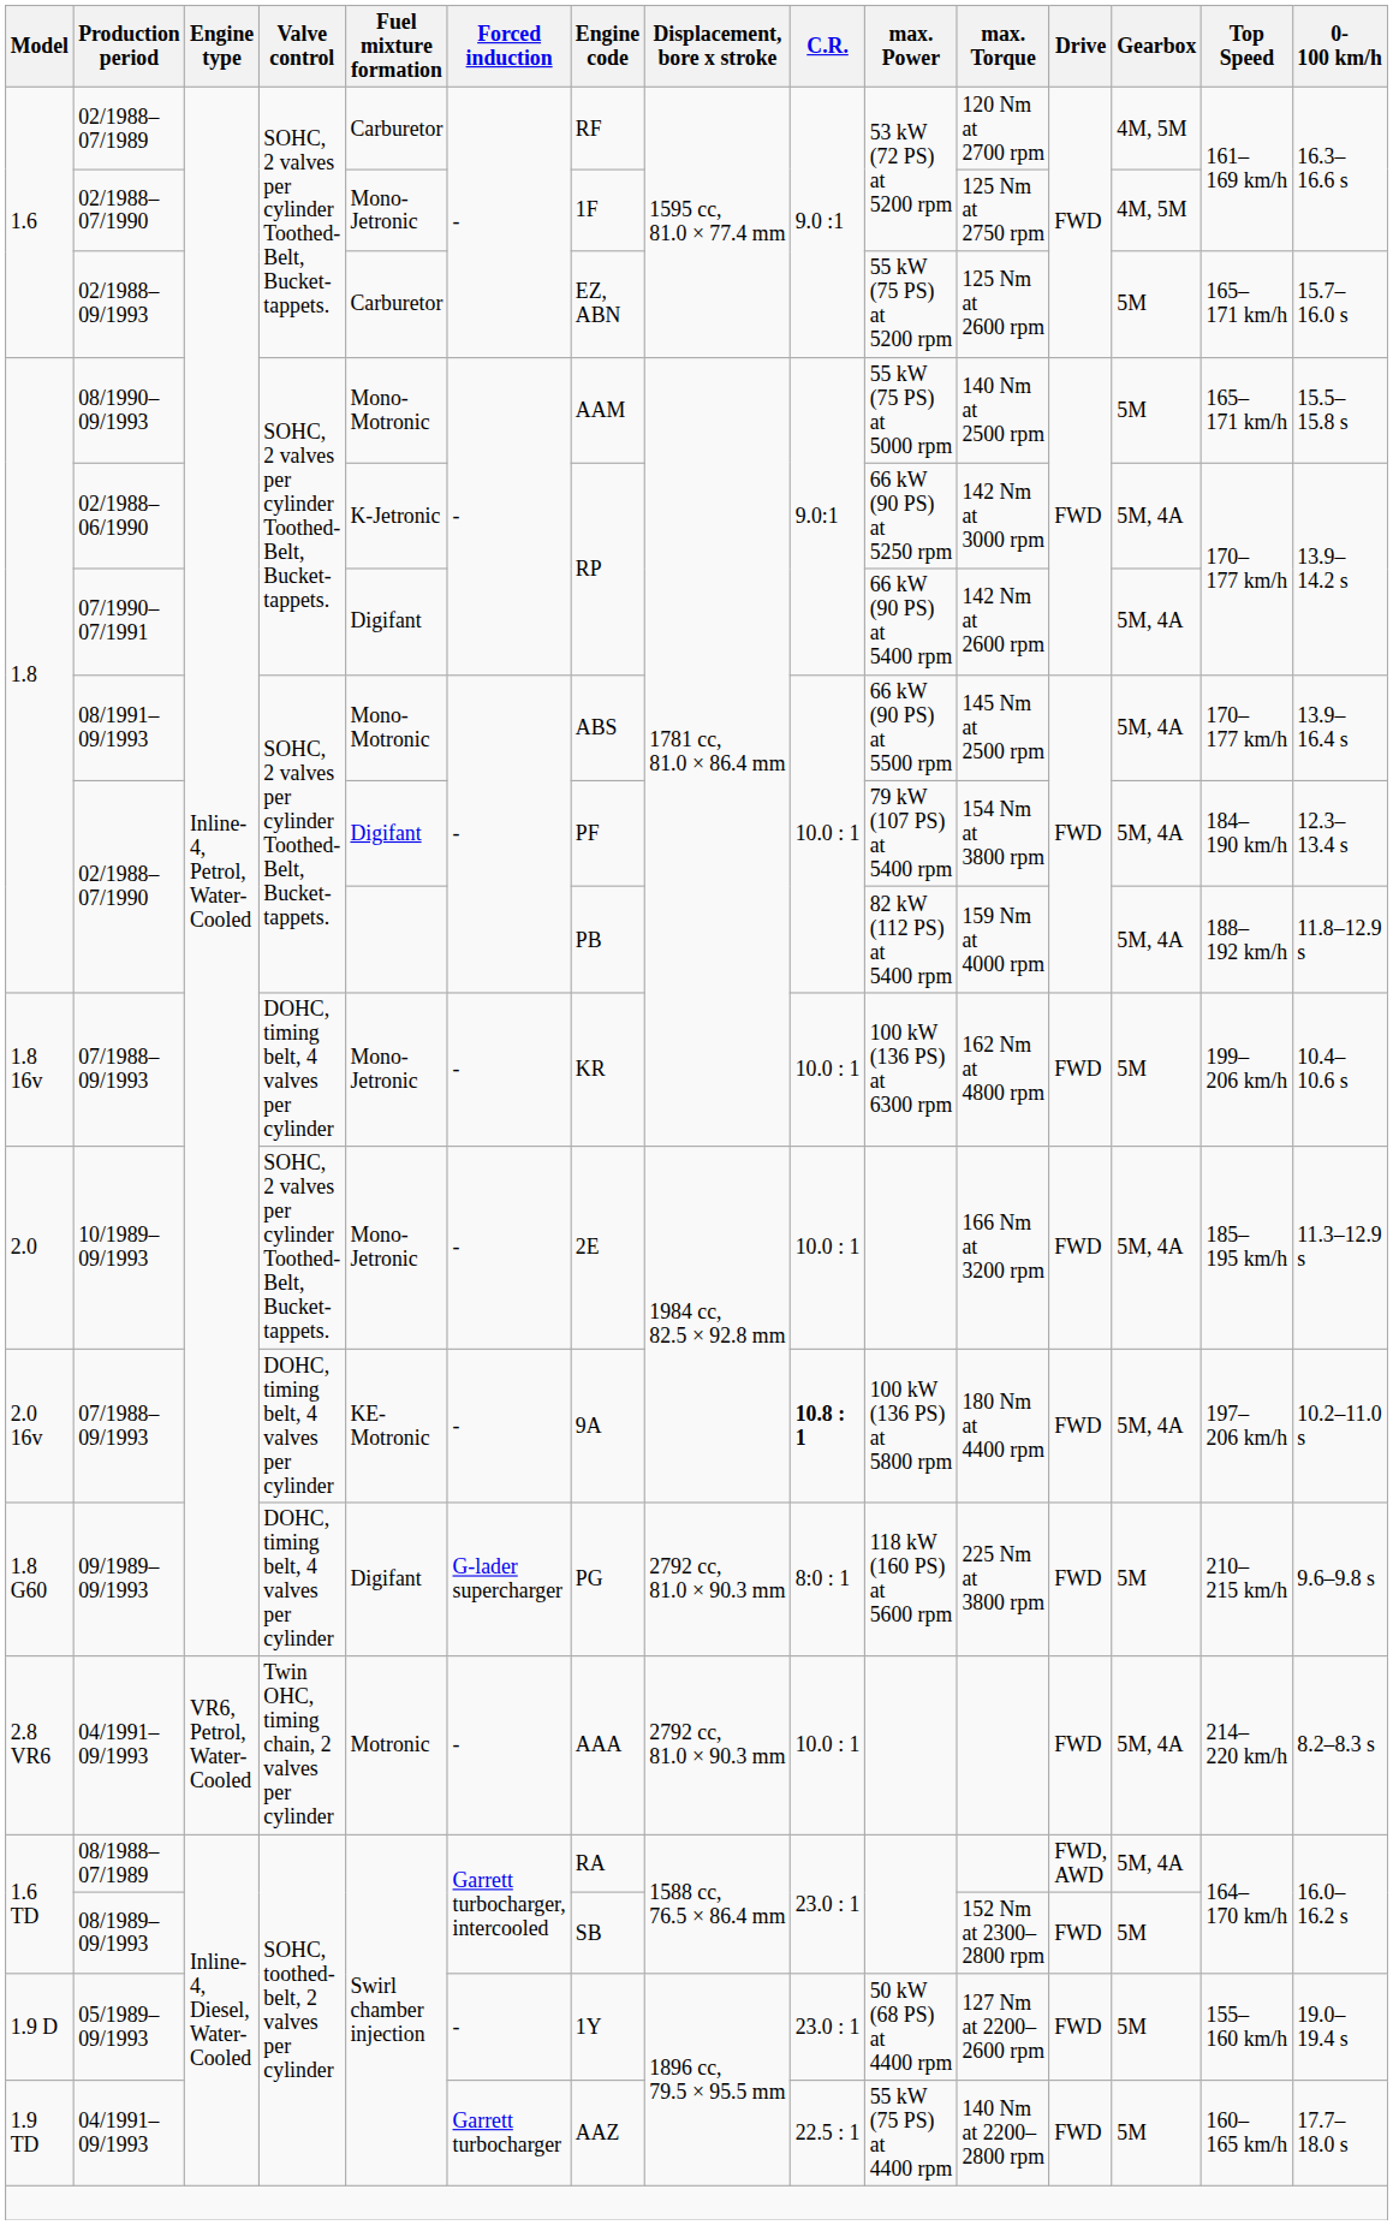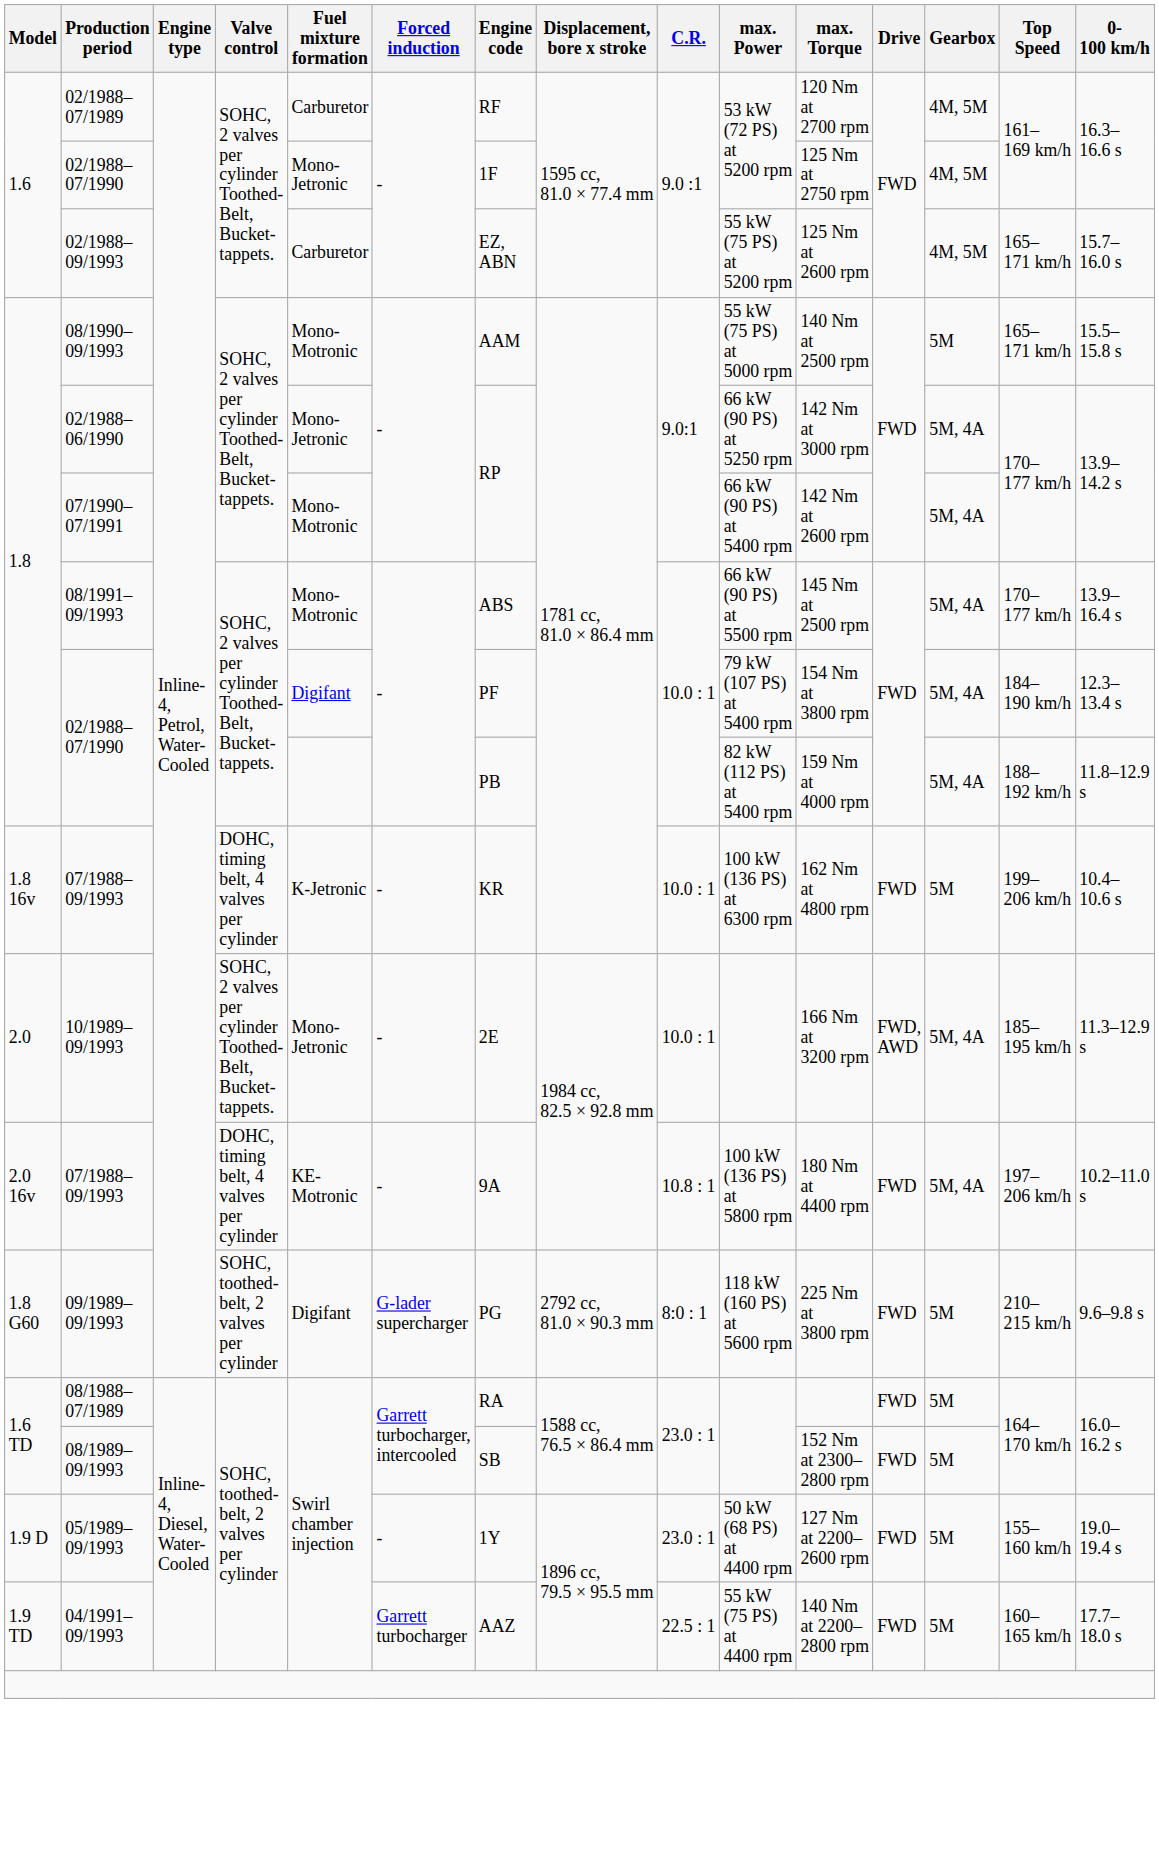02/1988–09/1993 | Gearbox: 5M -> 4M, 5M
02/1988–06/1990 | Fuel mixture formation: K-Jetronic -> Mono-Jetronic
07/1990–07/1991 | Fuel mixture formation: Digifant -> Mono-Motronic
1.8 16v / 07/1988–09/1993 | Fuel mixture formation: Mono-Jetronic -> K-Jetronic
10/1989–09/1993 | Drive: FWD -> FWD, AWD
2.0 16v / 07/1988–09/1993 | C.R.: bold -> normal
09/1989–09/1993 | Valve control: DOHC, timing belt, 4 valves per cylinder -> SOHC, toothed-belt, 2 valves per cylinder
- row: 2.8 VR6 | 04/1991–09/1993 | VR6, Petrol, Water-Cooled | Twin OHC, timing chain, 2 valves per cylinder | Motronic | - | AAA | 2792 cc, 81.0 × 90.3 mm | 10.0 : 1 | FWD | 5M, 4A | 214–220 km/h | 8.2–8.3 s
08/1988–07/1989 | Drive: FWD, AWD -> FWD
08/1988–07/1989 | Gearbox: 5M, 4A -> 5M
